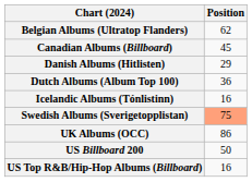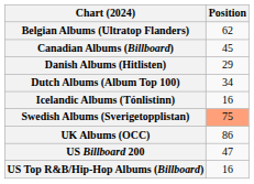Dutch Albums (Album Top 100) | Position: 36 -> 34
US Billboard 200 | Position: 50 -> 47
